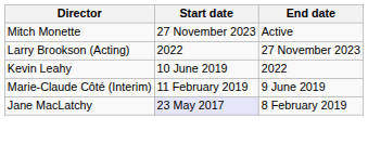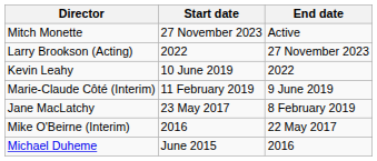Jane MacLatchy | Start date: lavender background -> no background
+ row: Mike O'Beirne (Interim) | 2016 | 22 May 2017
+ row: Michael Duheme | June 2015 | 2016
